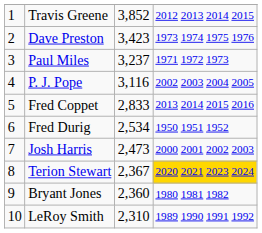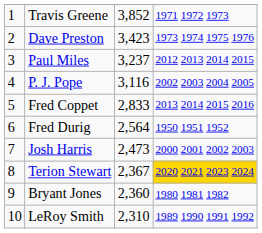Travis Greene | column 4: 2012 2013 2014 2015 -> 1971 1972 1973
Paul Miles | column 4: 1971 1972 1973 -> 2012 2013 2014 2015
Fred Durig | column 3: 2,534 -> 2,564
